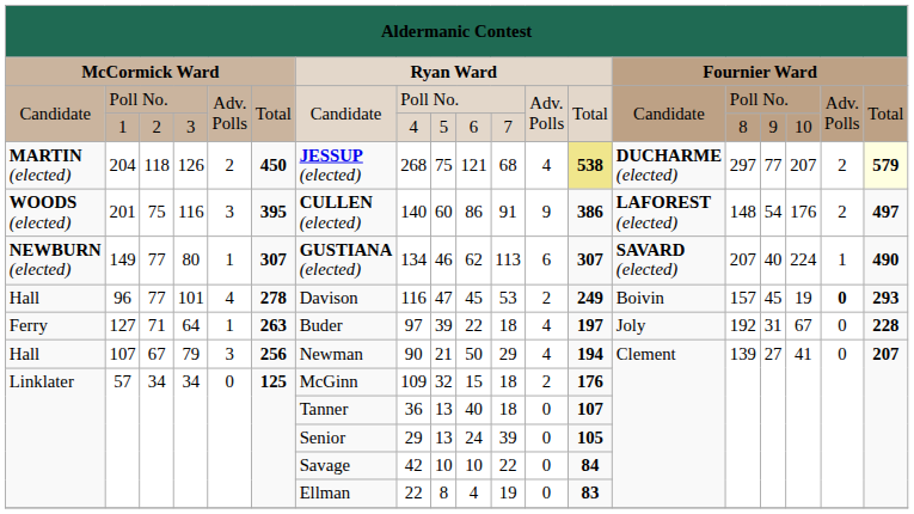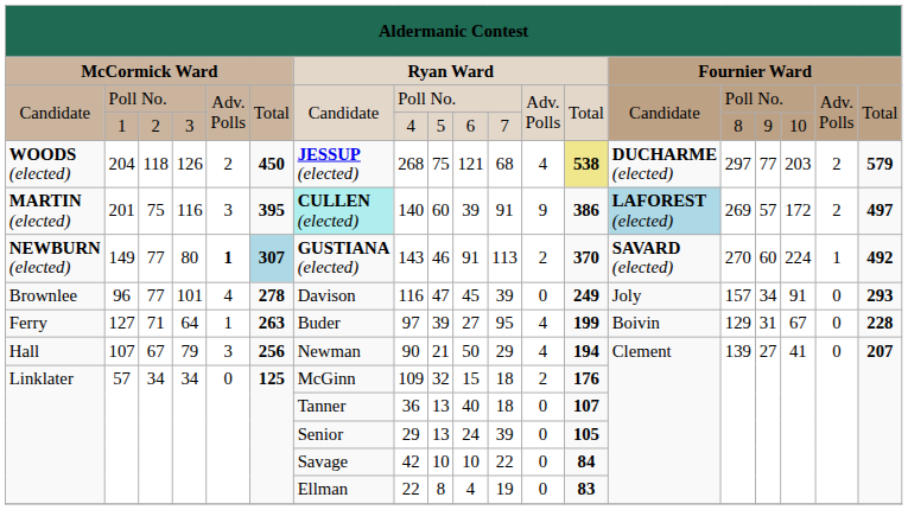204 | column 1: MARTIN (elected) -> WOODS (elected)
204 | column 17: 207 -> 203
204 | column 19: lightyellow background -> no background
201 | column 1: WOODS (elected) -> MARTIN (elected)
201 | column 7: no background -> paleturquoise background
201 | column 10: 86 -> 39
201 | column 14: no background -> lightblue background
201 | column 15: 148 -> 269
201 | column 16: 54 -> 57
201 | column 17: 176 -> 172
149 | column 5: normal -> bold
149 | column 6: no background -> lightblue background
149 | column 8: 134 -> 143
149 | column 10: 62 -> 91
149 | column 12: 6 -> 2
149 | column 13: 307 -> 370
149 | column 15: 207 -> 270
149 | column 16: 40 -> 60
149 | column 19: 490 -> 492
96 | column 1: Hall -> Brownlee
96 | column 11: 53 -> 39
96 | column 12: 2 -> 0
96 | column 14: Boivin -> Joly
96 | column 16: 45 -> 34
96 | column 17: 19 -> 91
96 | column 18: bold -> normal
127 | column 10: 22 -> 27
127 | column 11: 18 -> 95
127 | column 13: 197 -> 199
127 | column 14: Joly -> Boivin
127 | column 15: 192 -> 129
